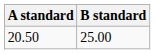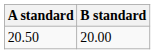20.50 | B standard: 25.00 -> 20.00
